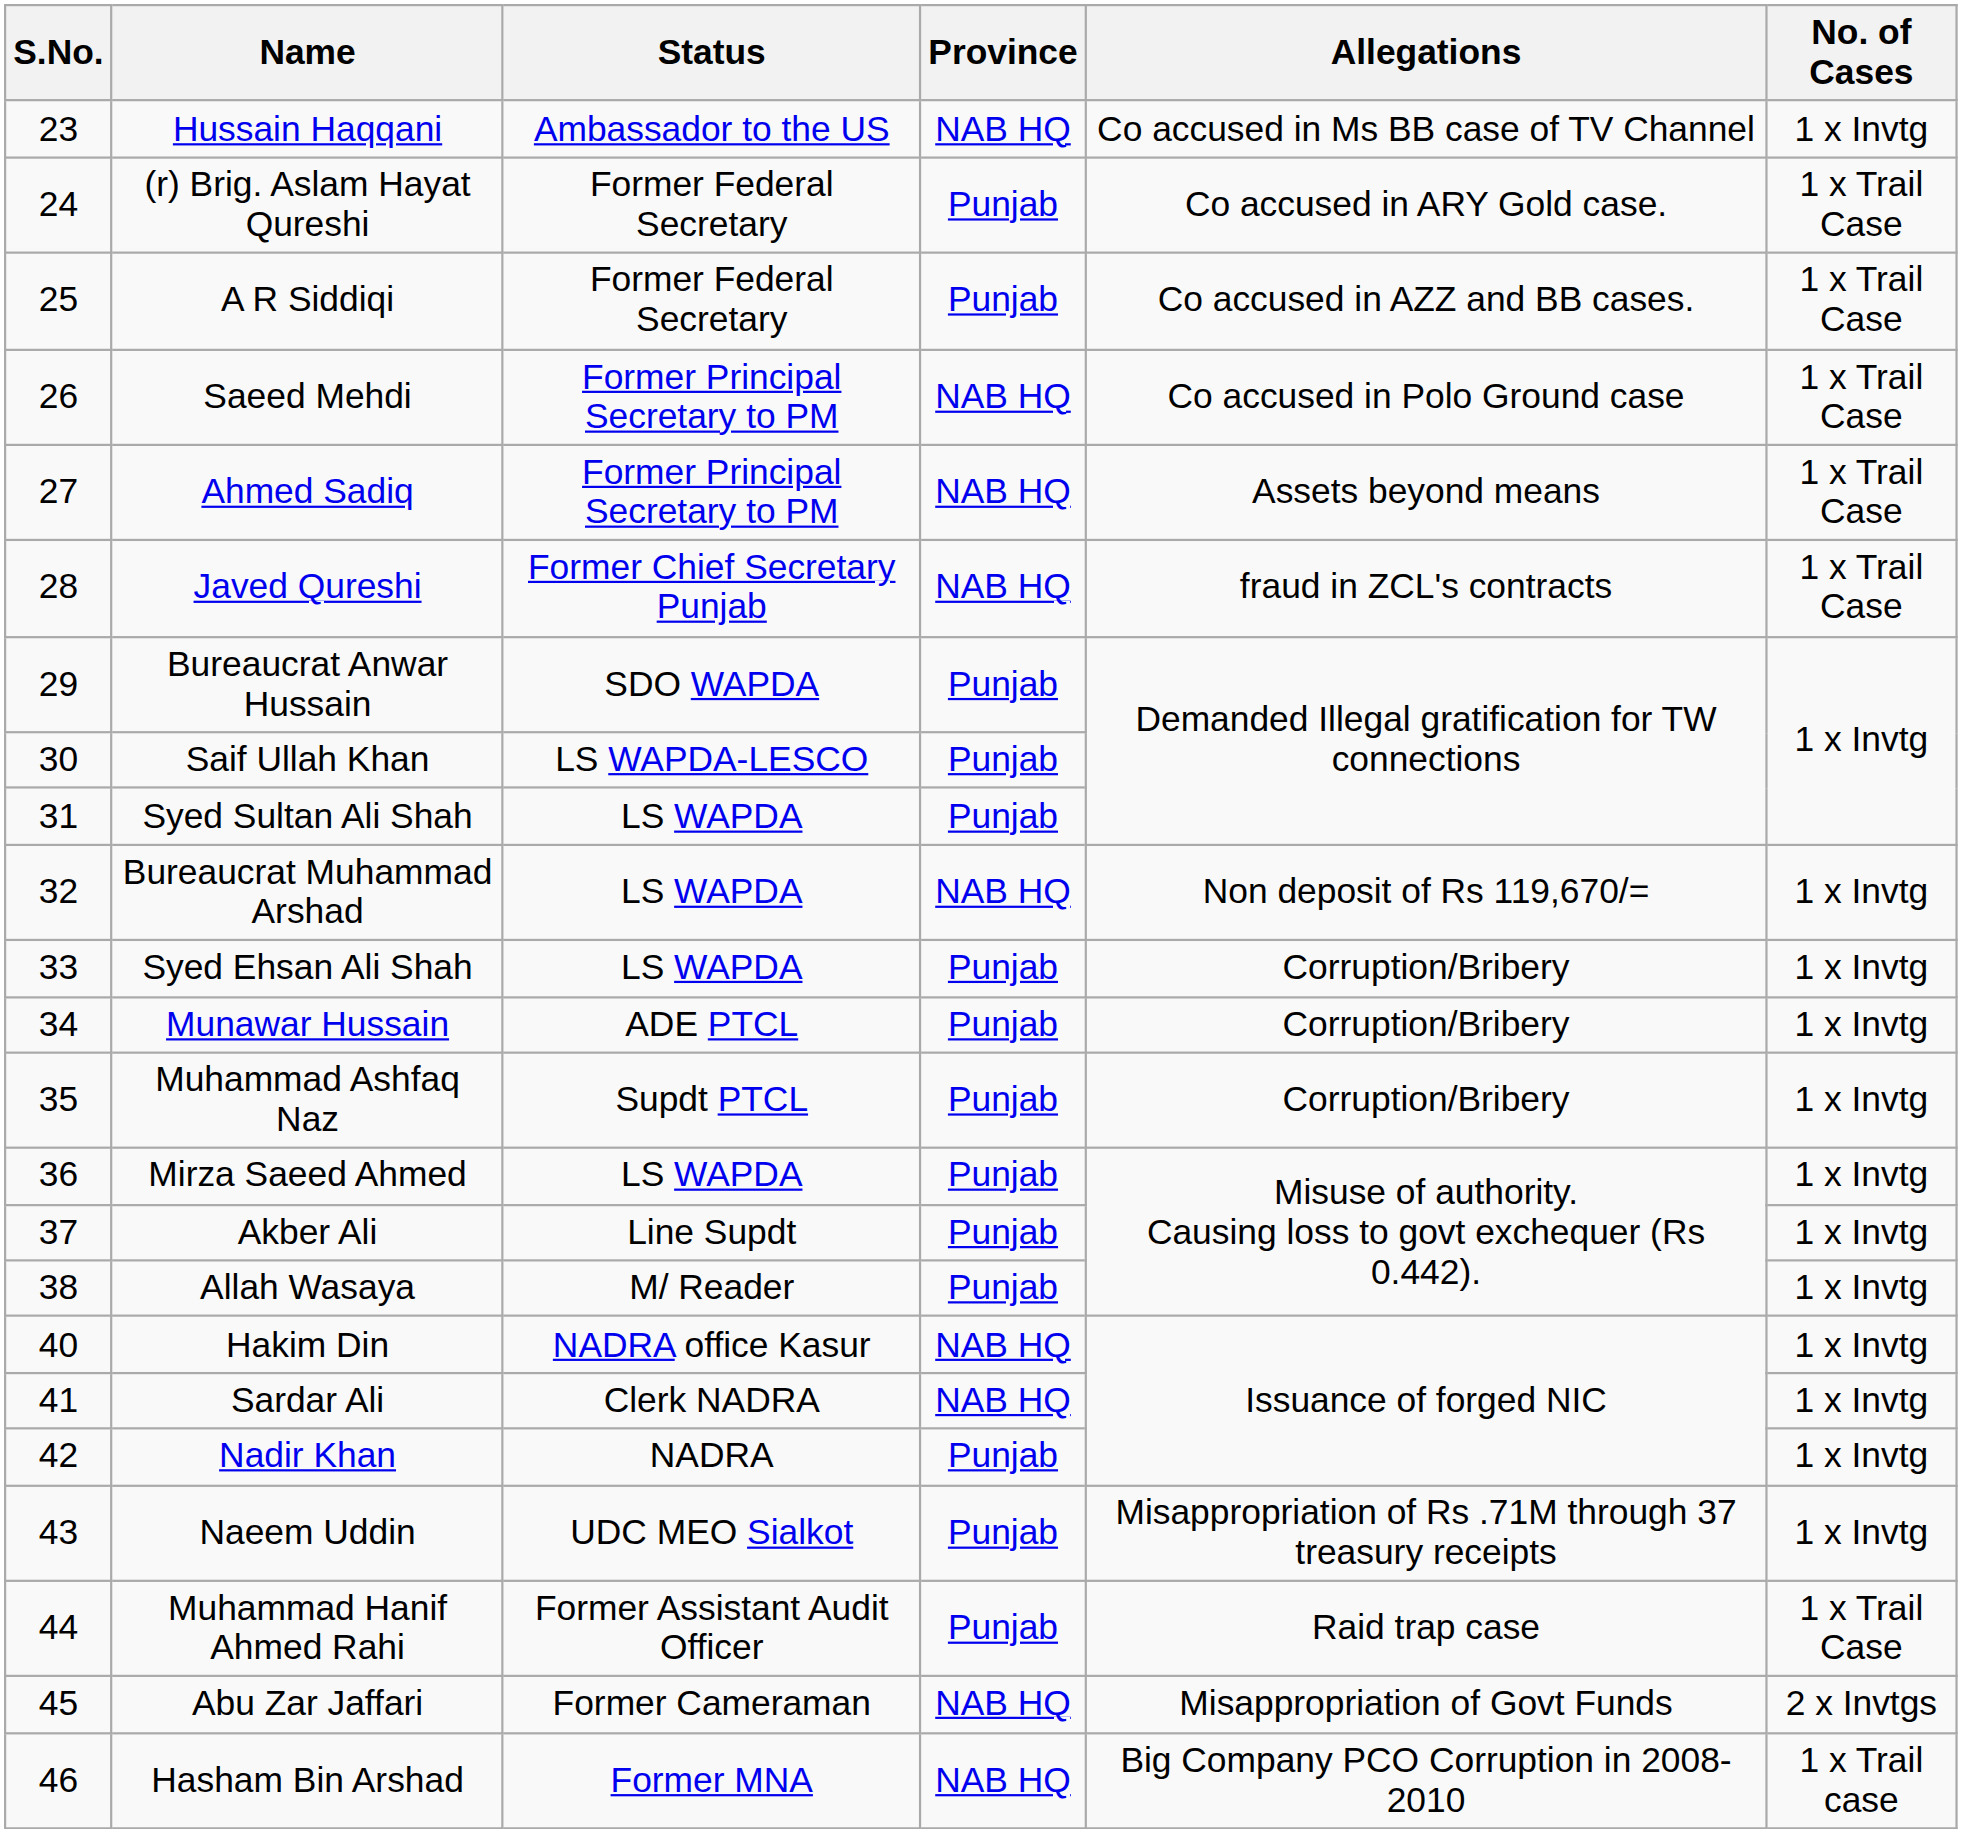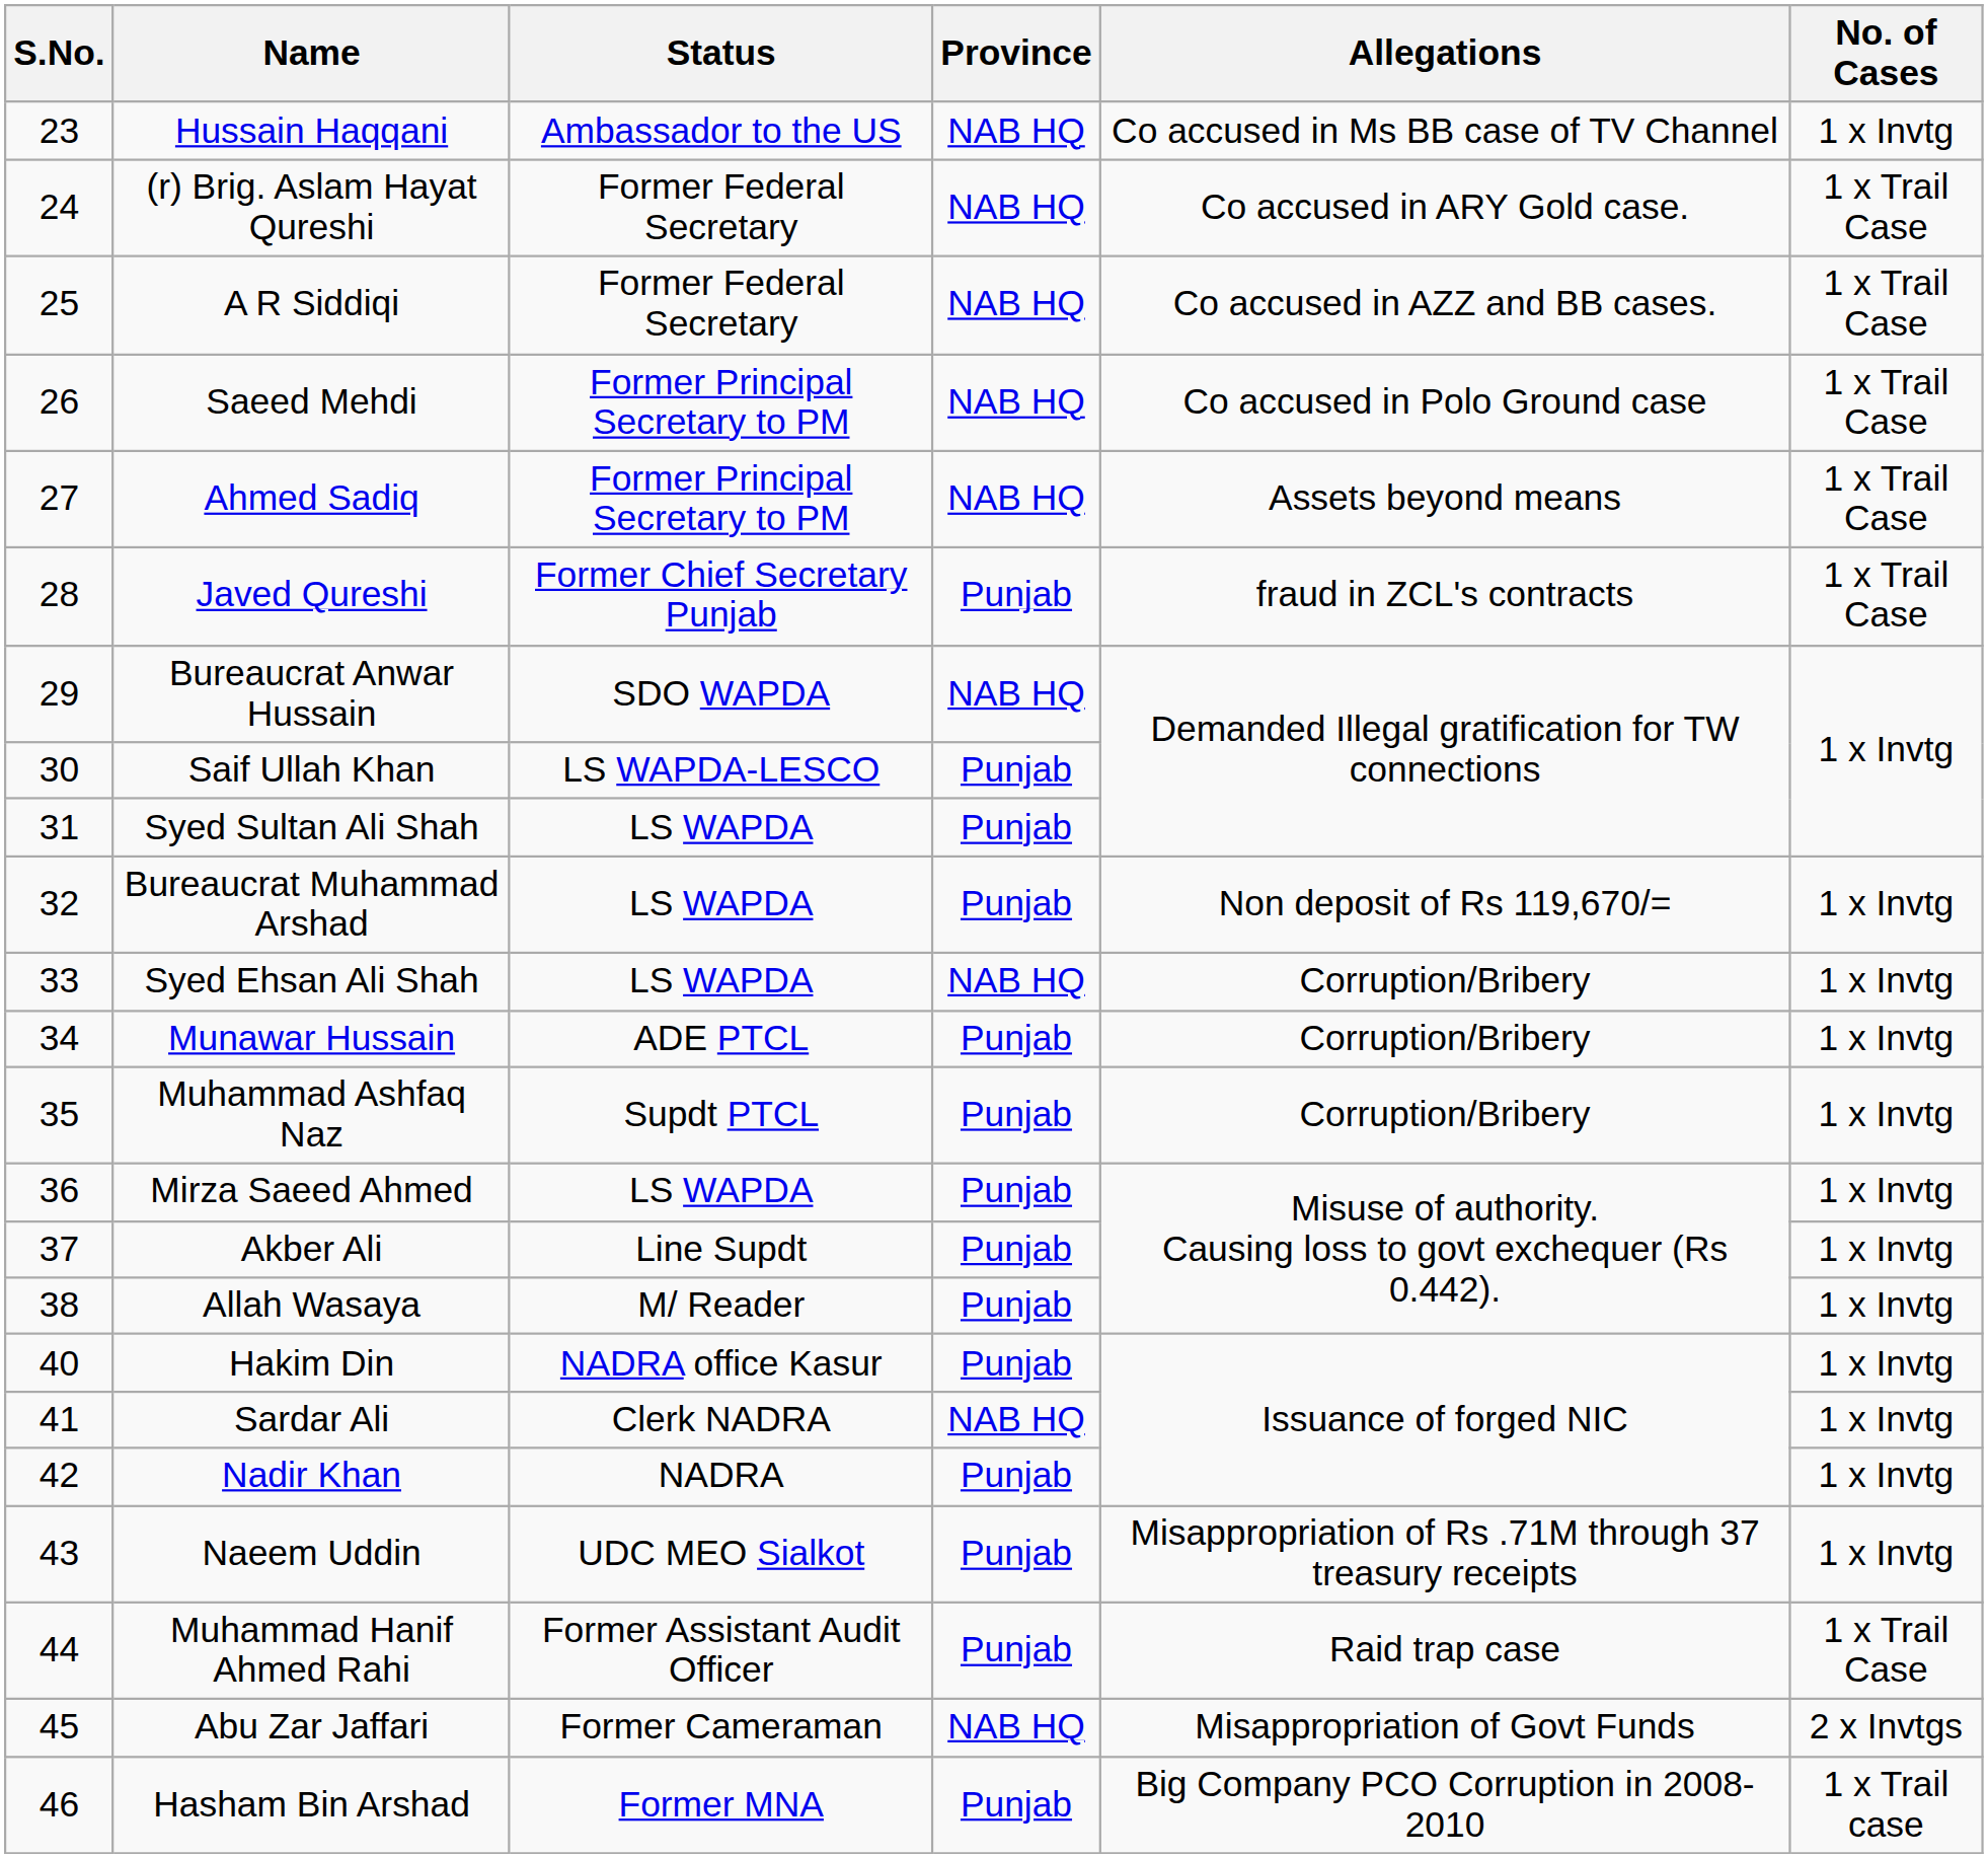(r) Brig. Aslam Hayat Qureshi | Province: Punjab -> NAB HQ
A R Siddiqi | Province: Punjab -> NAB HQ
Javed Qureshi | Province: NAB HQ -> Punjab
Bureaucrat Anwar Hussain | Province: Punjab -> NAB HQ
Bureaucrat Muhammad Arshad | Province: NAB HQ -> Punjab
Syed Ehsan Ali Shah | Province: Punjab -> NAB HQ
Hakim Din | Province: NAB HQ -> Punjab
Hasham Bin Arshad | Province: NAB HQ -> Punjab
